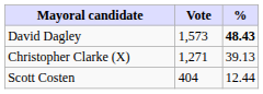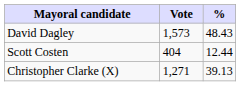David Dagley | %: bold -> normal
rows swapped: Christopher Clarke (X) <-> Scott Costen
